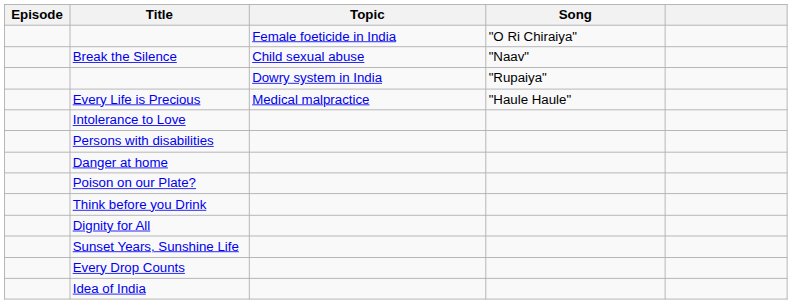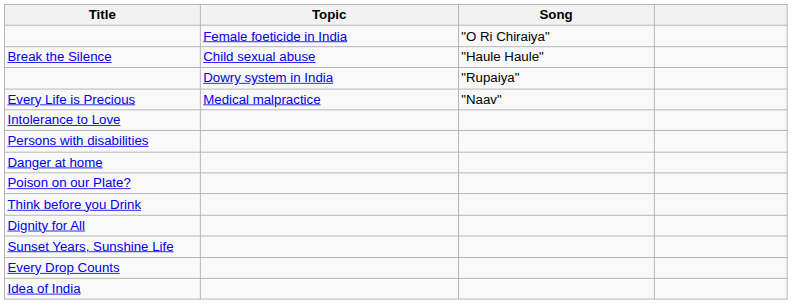- column: Episode
Break the Silence | Song: "Naav" -> "Haule Haule"
Every Life is Precious | Song: "Haule Haule" -> "Naav"
